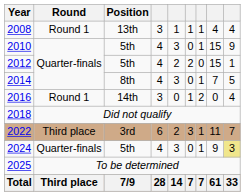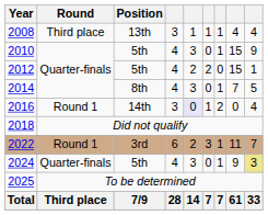2008 | Round: Round 1 -> Third place
2016 | column 5: no background -> lavender background
2022 | Round: Third place -> Round 1
